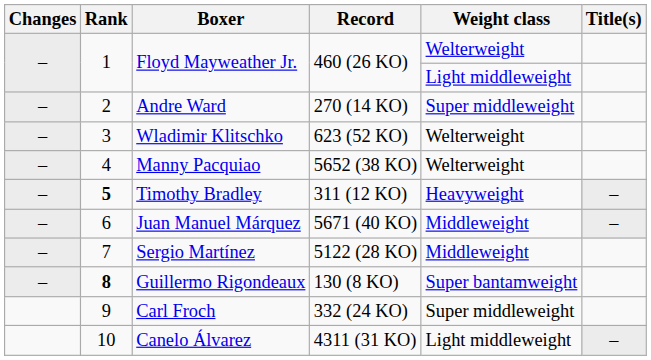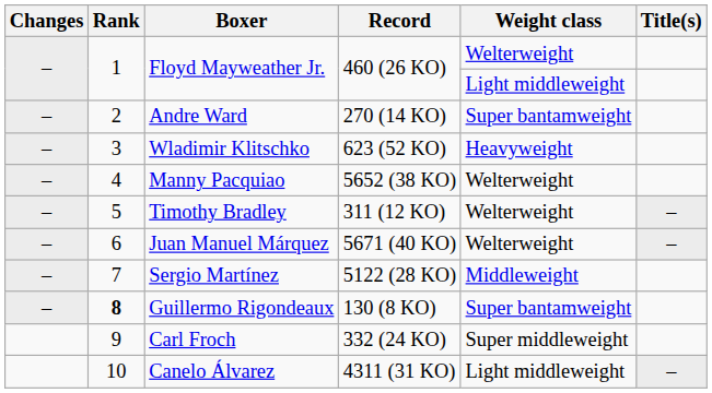Andre Ward | Weight class: Super middleweight -> Super bantamweight
Wladimir Klitschko | Weight class: Welterweight -> Heavyweight
Timothy Bradley | Rank: bold -> normal
Timothy Bradley | Weight class: Heavyweight -> Welterweight
Juan Manuel Márquez | Weight class: Middleweight -> Welterweight
